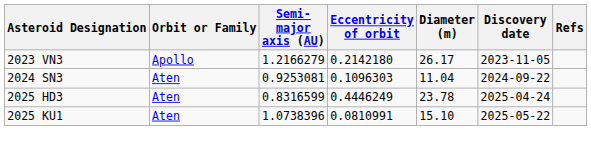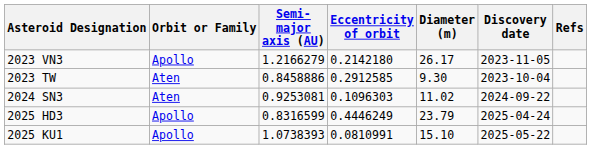+ row: 2023 TW | Aten | 0.8458886 | 0.2912585 | 9.30 | 2023-10-04
2024 SN3 | Diameter (m): 11.04 -> 11.02
2025 HD3 | Orbit or Family: Aten -> Apollo
2025 HD3 | Diameter (m): 23.78 -> 23.79
2025 KU1 | Orbit or Family: Aten -> Apollo
2025 KU1 | Semi- major axis (AU): 1.0738396 -> 1.0738393
